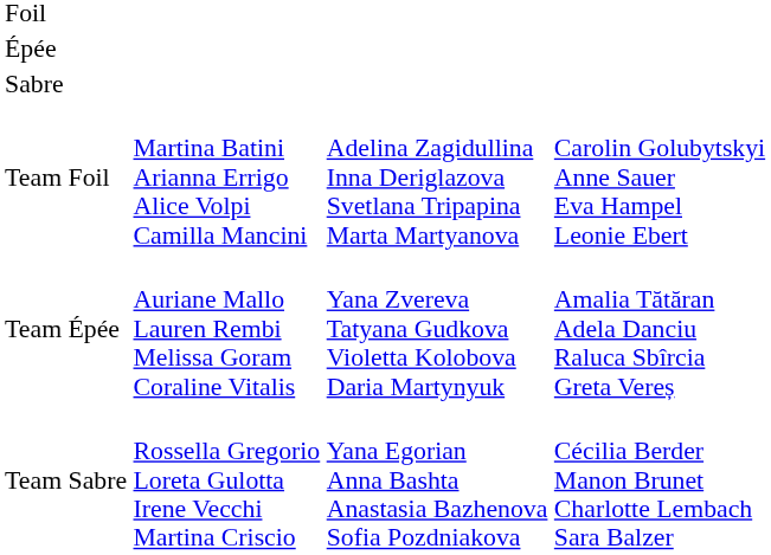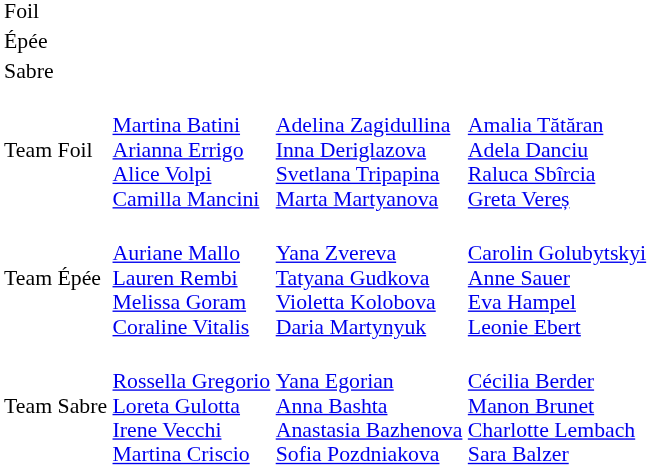Team Foil | column 4: Carolin Golubytskyi Anne Sauer Eva Hampel Leonie Ebert -> Amalia Tătăran Adela Danciu Raluca Sbîrcia Greta Vereș
Team Épée | column 4: Amalia Tătăran Adela Danciu Raluca Sbîrcia Greta Vereș -> Carolin Golubytskyi Anne Sauer Eva Hampel Leonie Ebert
